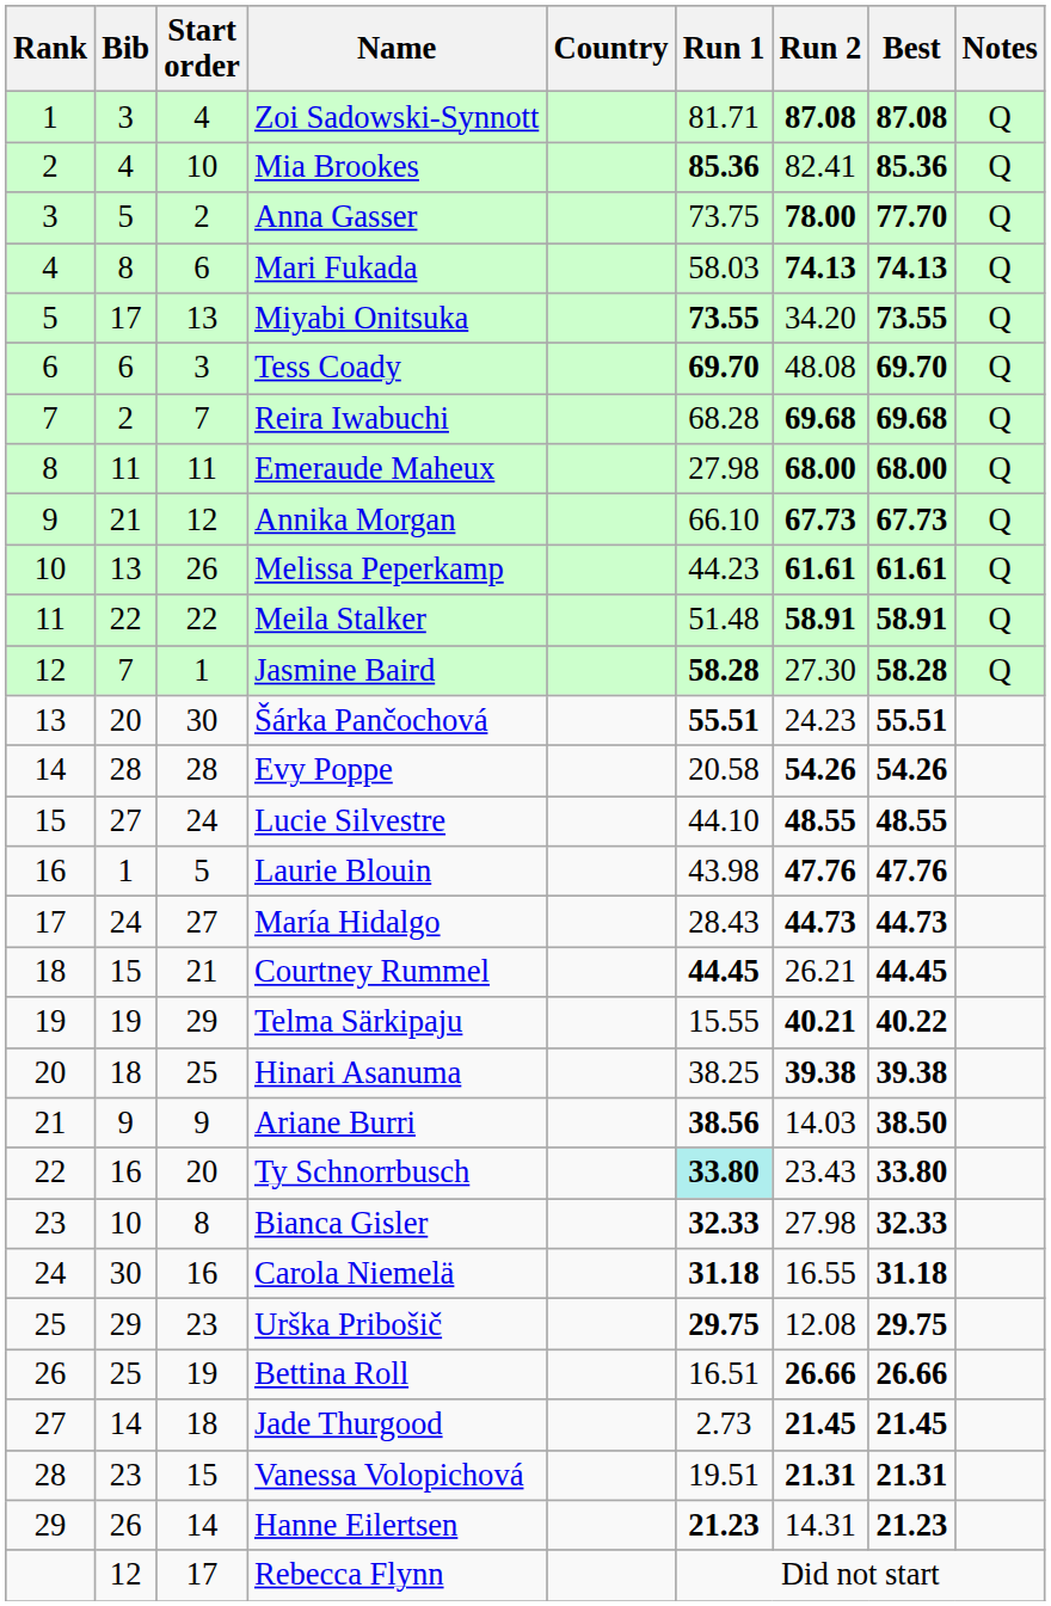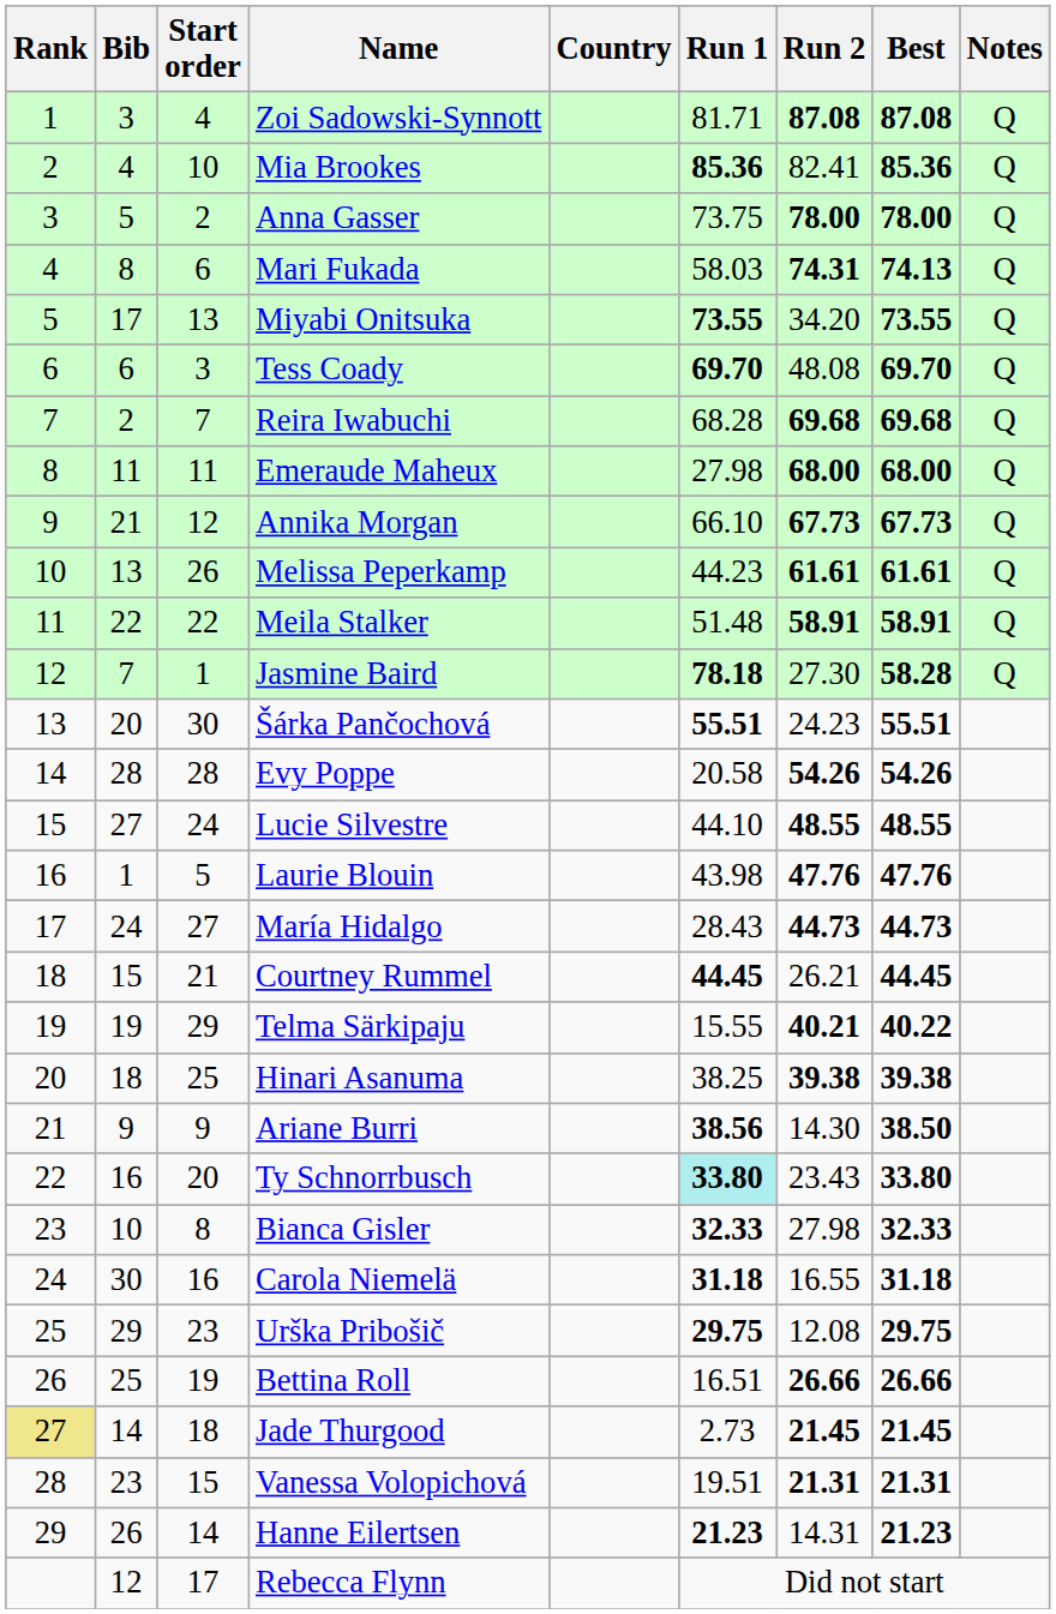Anna Gasser | Best: 77.70 -> 78.00
Mari Fukada | Run 2: 74.13 -> 74.31
Jasmine Baird | Run 1: 58.28 -> 78.18
Ariane Burri | Run 2: 14.03 -> 14.30
Jade Thurgood | Rank: no background -> khaki background
